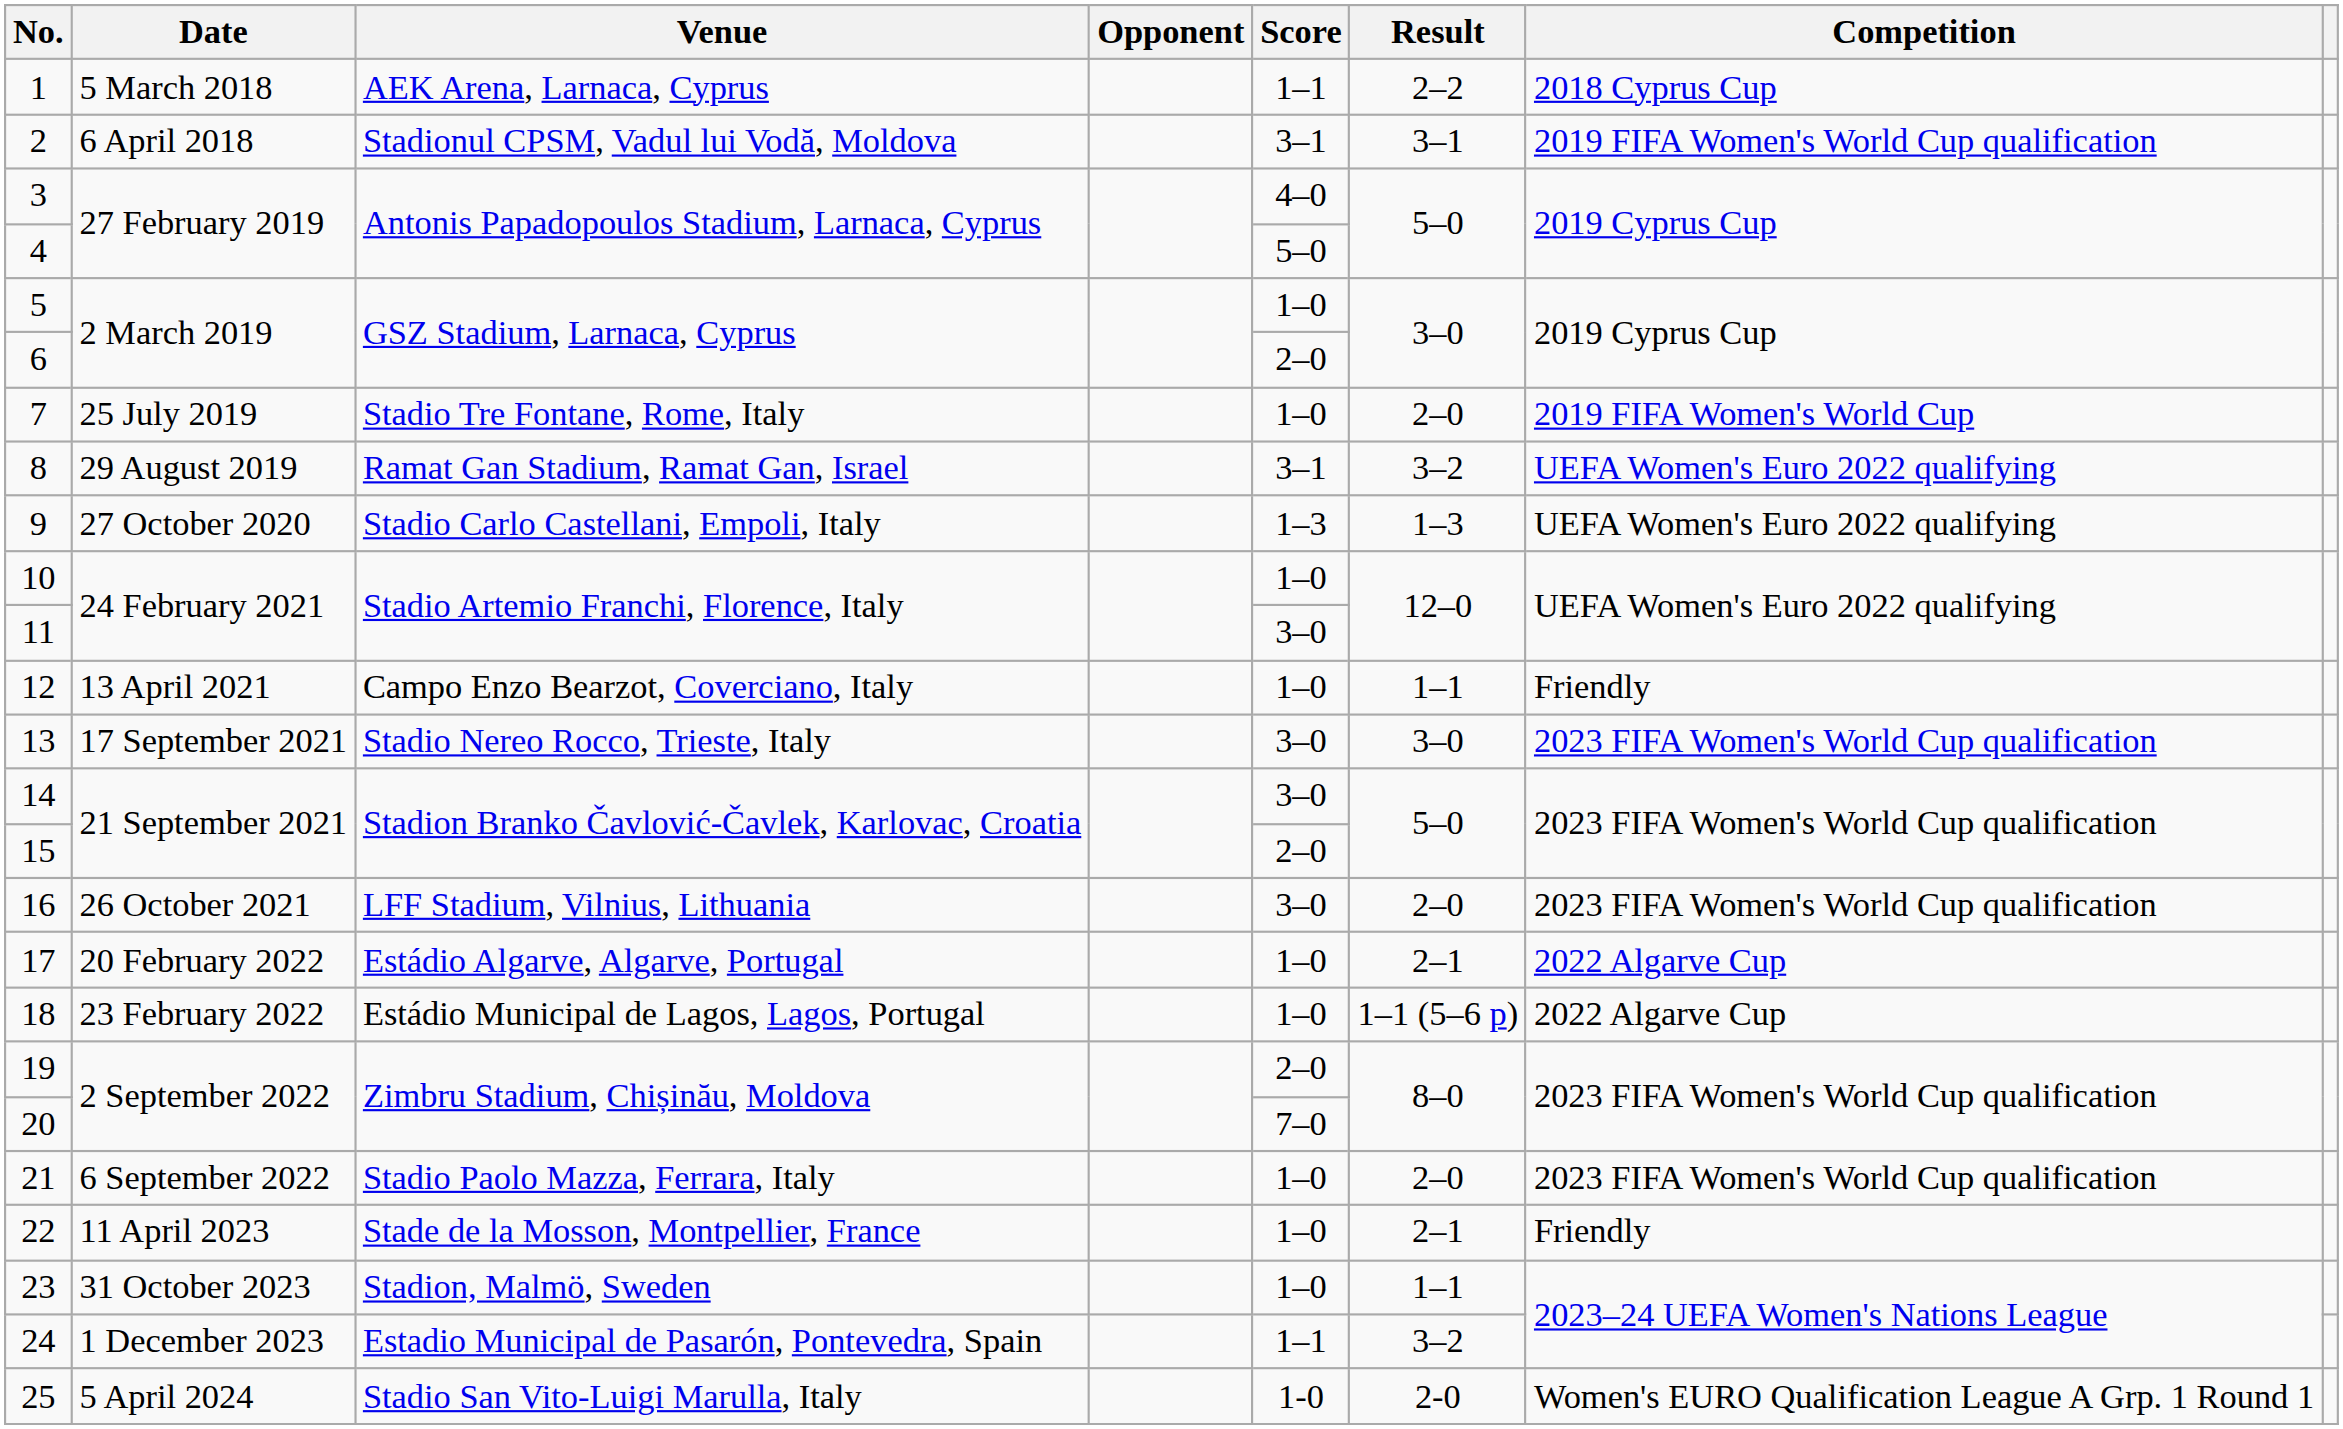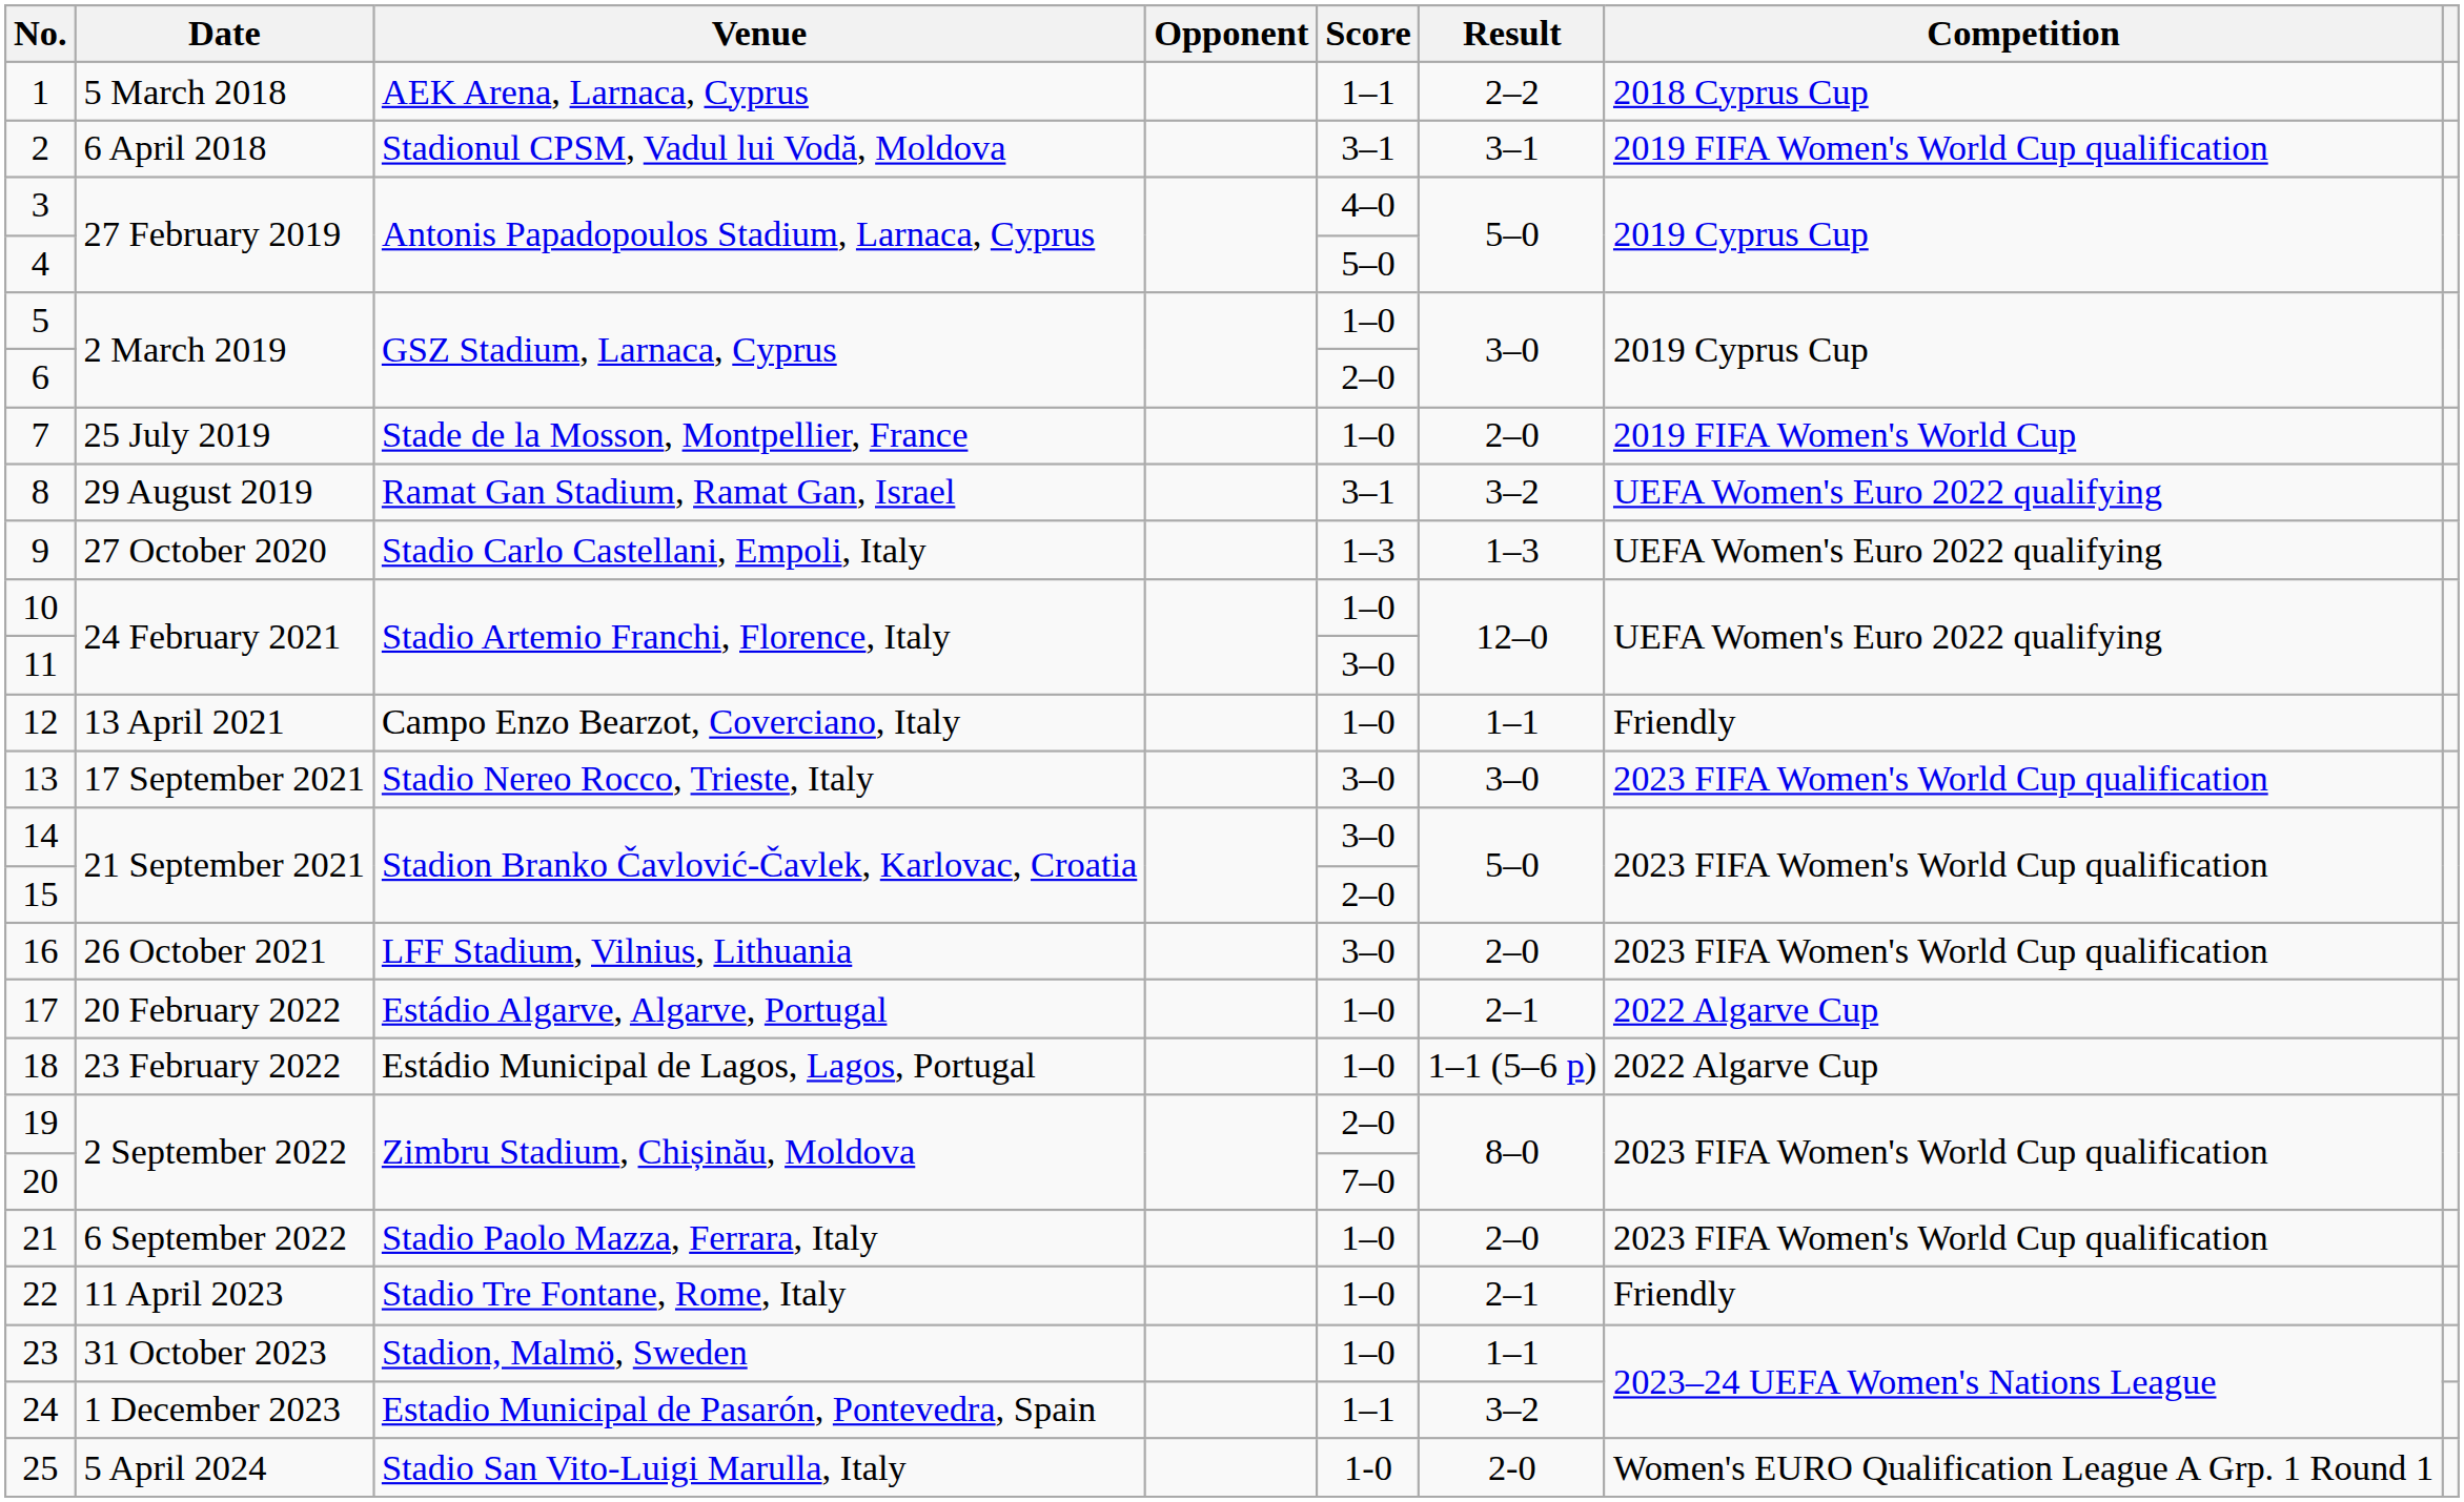7 | Venue: Stadio Tre Fontane, Rome, Italy -> Stade de la Mosson, Montpellier, France
22 | Venue: Stade de la Mosson, Montpellier, France -> Stadio Tre Fontane, Rome, Italy
